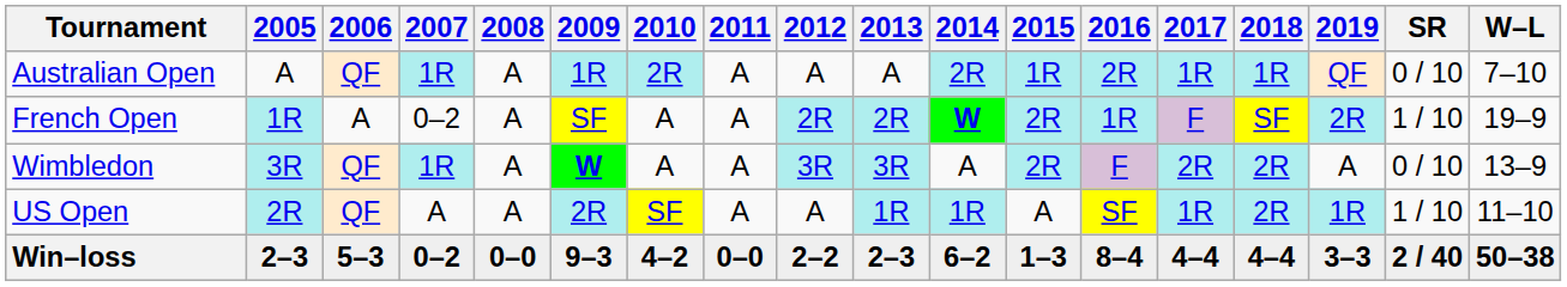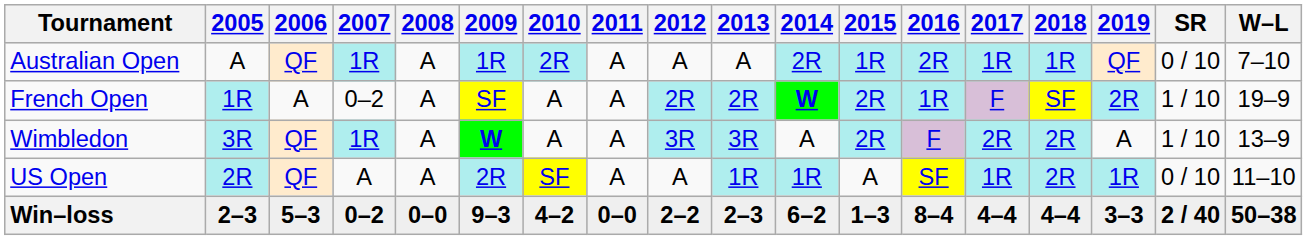Wimbledon | SR: 0 / 10 -> 1 / 10
US Open | SR: 1 / 10 -> 0 / 10
